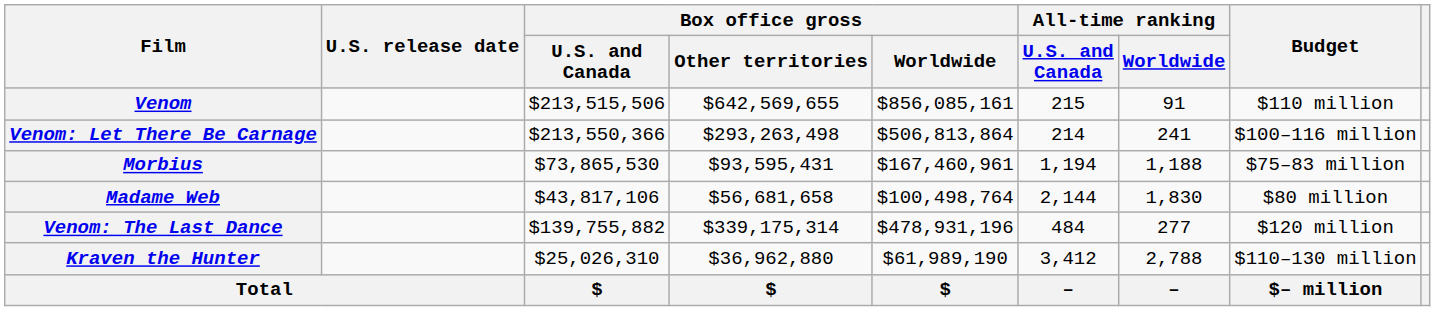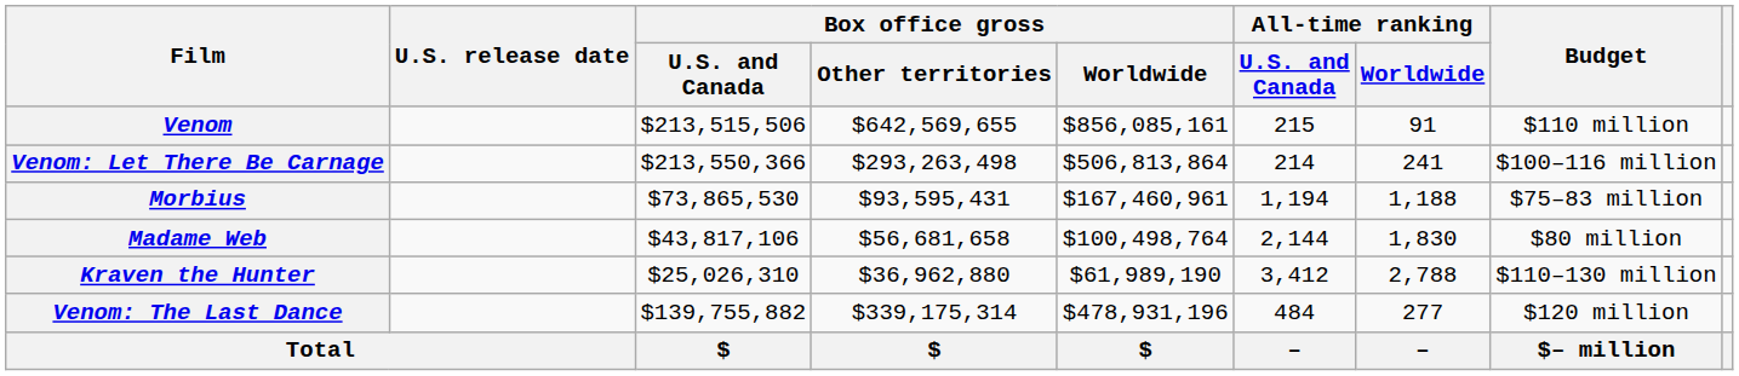rows swapped: Venom: The Last Dance <-> Kraven the Hunter
